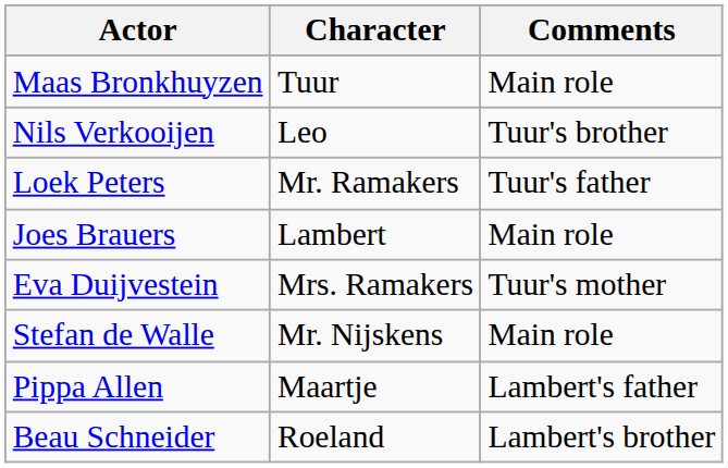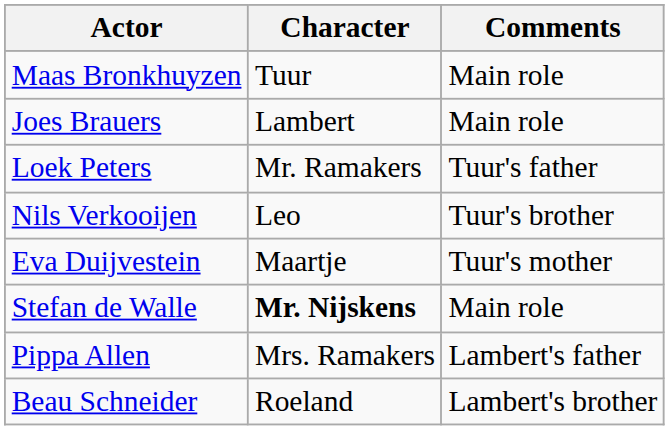rows swapped: Joes Brauers <-> Nils Verkooijen
Eva Duijvestein | Character: Mrs. Ramakers -> Maartje
Stefan de Walle | Character: normal -> bold
Pippa Allen | Character: Maartje -> Mrs. Ramakers
